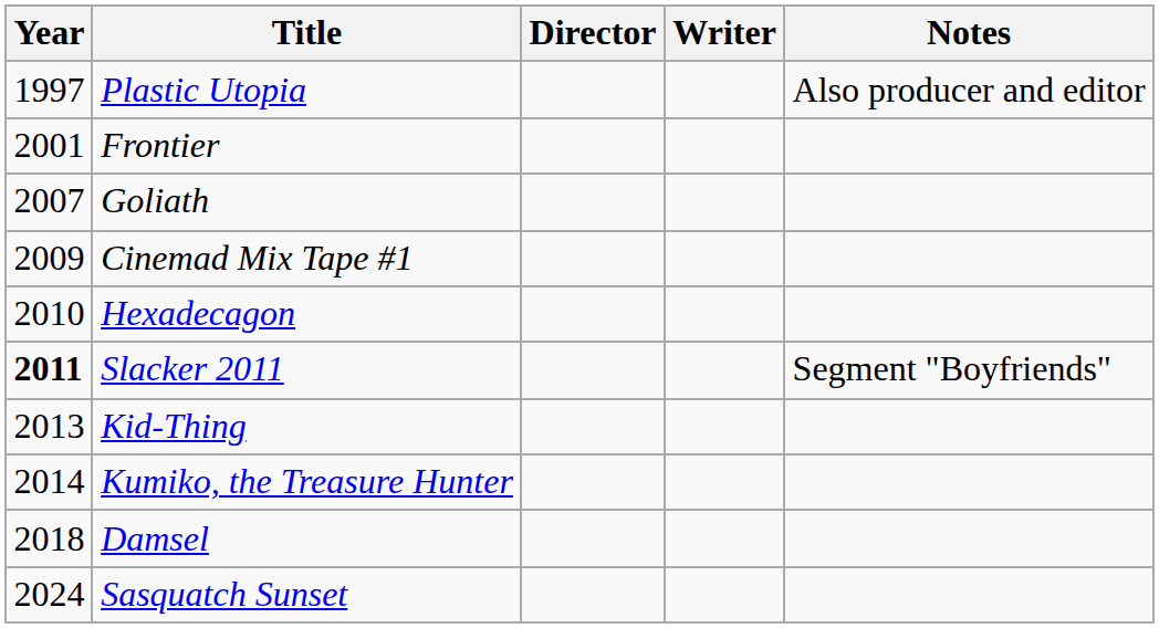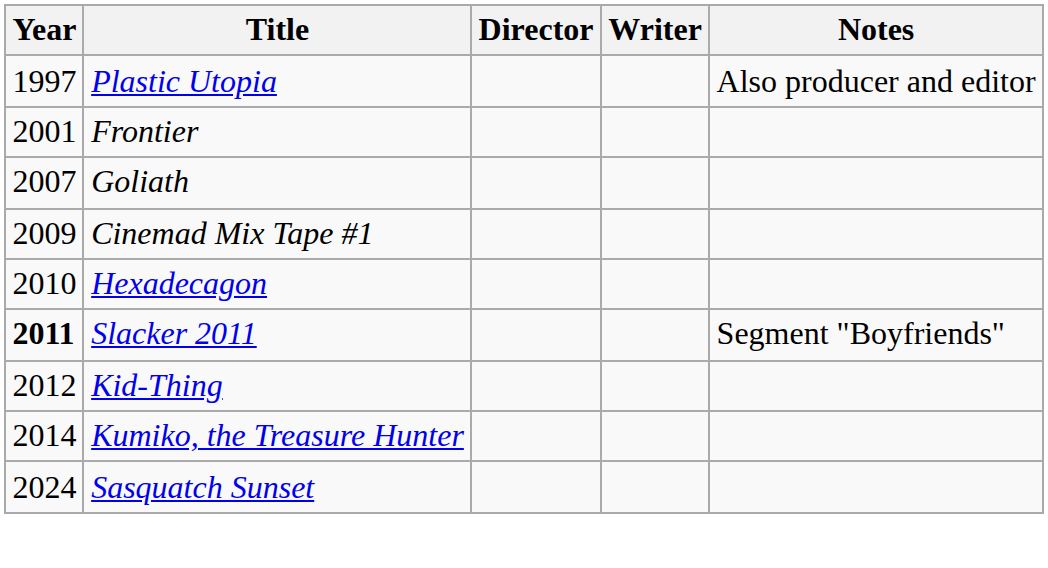Kid-Thing | Year: 2013 -> 2012
- row: 2018 | Damsel
